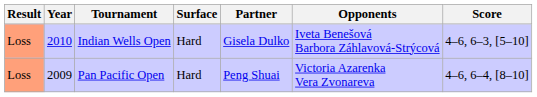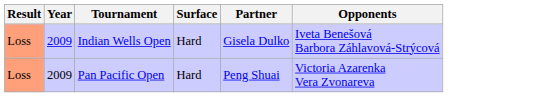- column: Score | 4–6, 6–3, [5–10] | 4–6, 6–4, [8–10]
Indian Wells Open | Year: 2010 -> 2009
